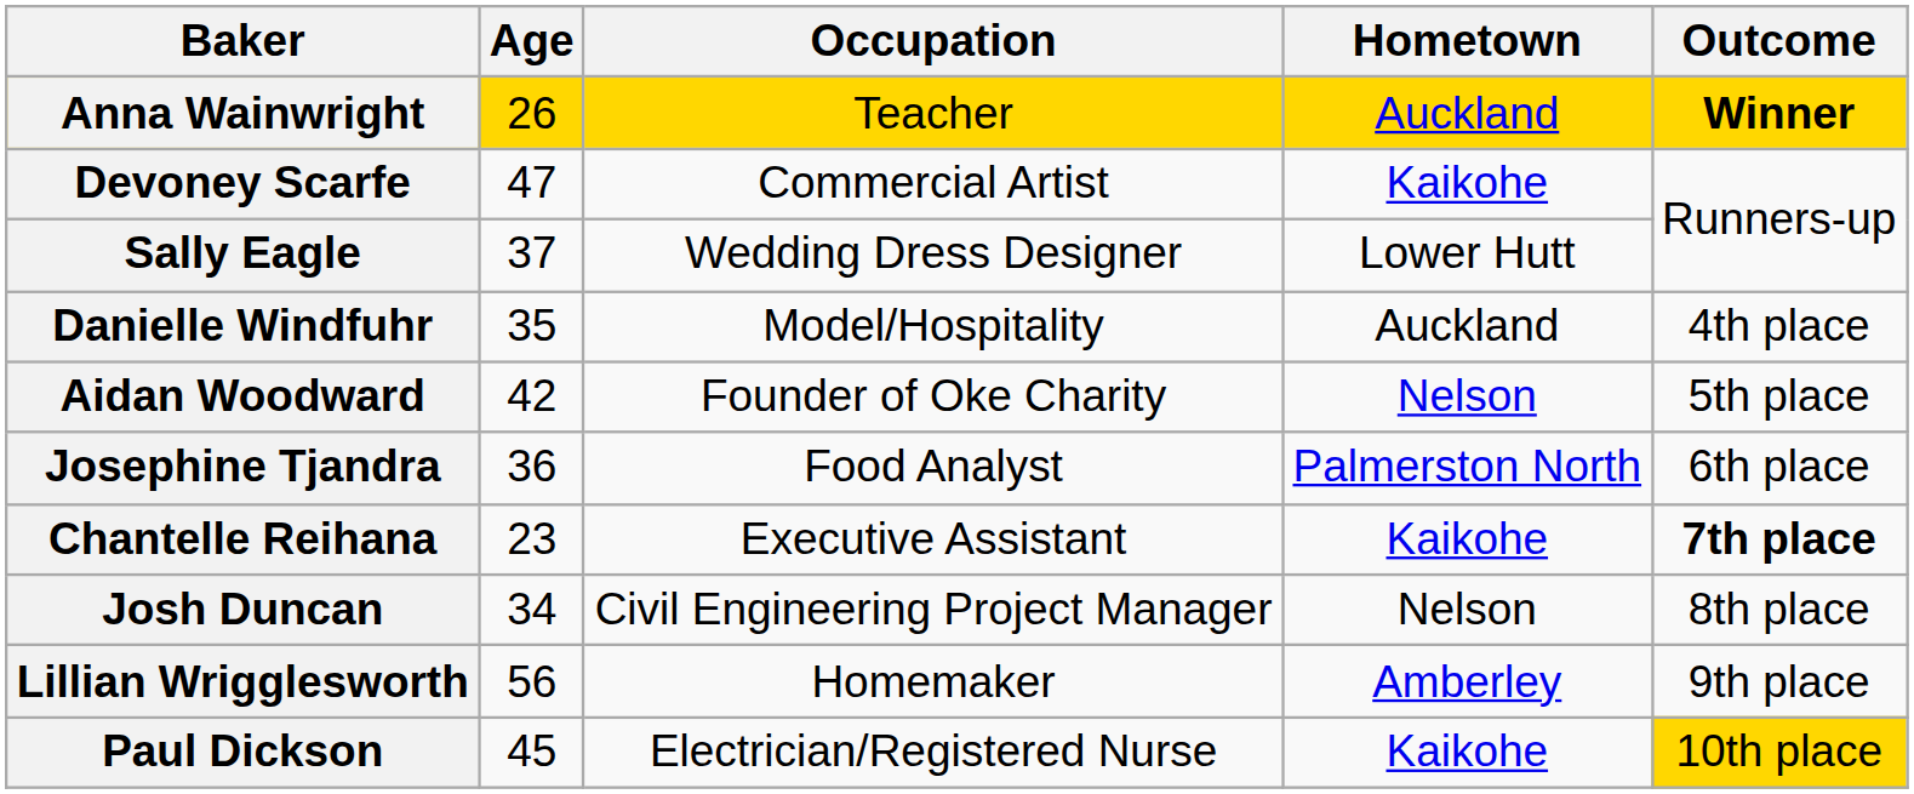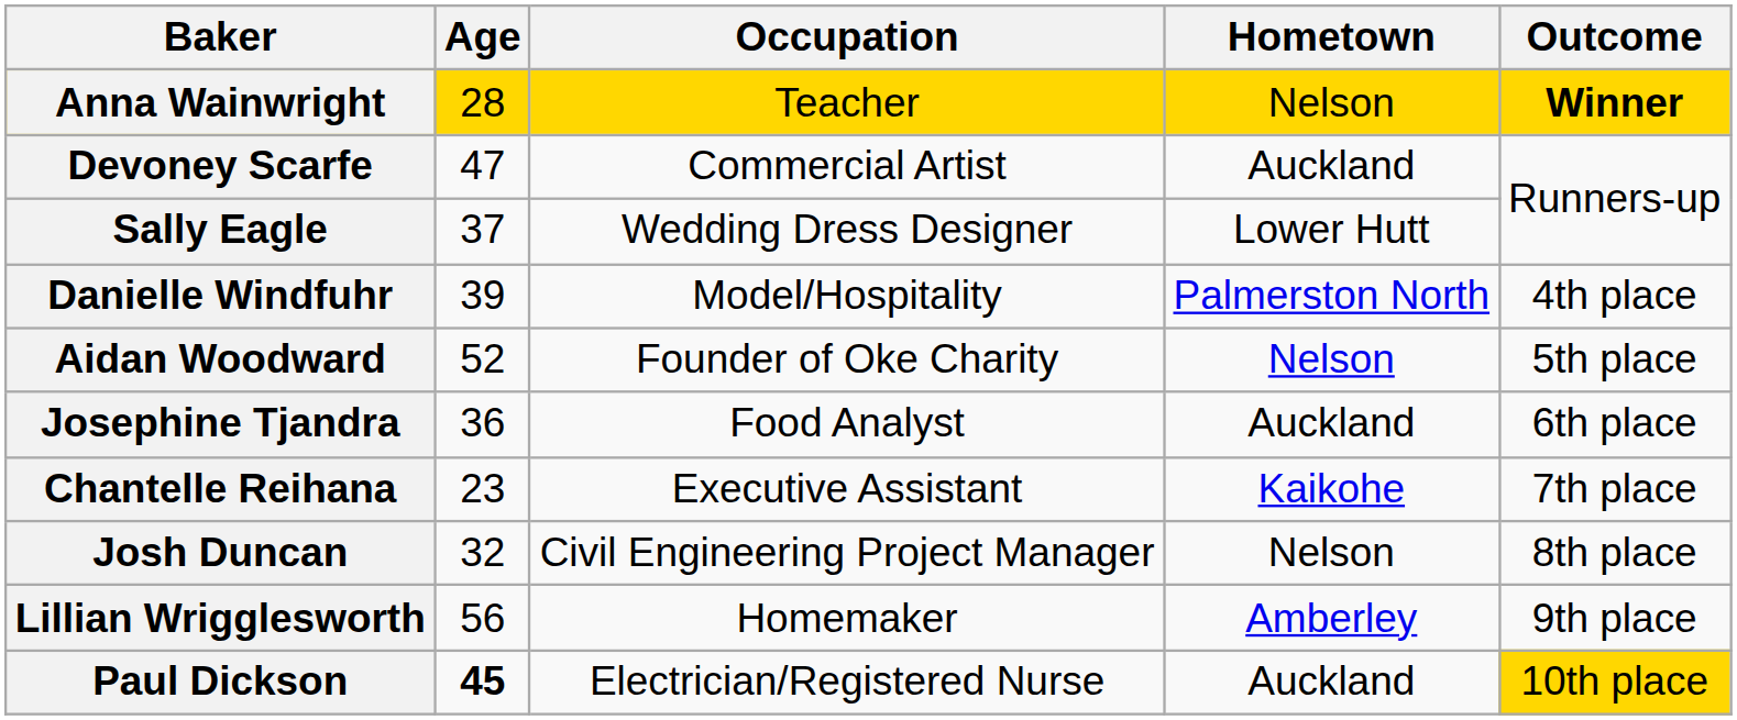Anna Wainwright | Age: 26 -> 28
Anna Wainwright | Hometown: Auckland -> Nelson
Devoney Scarfe | Hometown: Kaikohe -> Auckland
Danielle Windfuhr | Age: 35 -> 39
Danielle Windfuhr | Hometown: Auckland -> Palmerston North
Aidan Woodward | Age: 42 -> 52
Josephine Tjandra | Hometown: Palmerston North -> Auckland
Chantelle Reihana | Outcome: bold -> normal
Josh Duncan | Age: 34 -> 32
Paul Dickson | Age: normal -> bold
Paul Dickson | Hometown: Kaikohe -> Auckland
